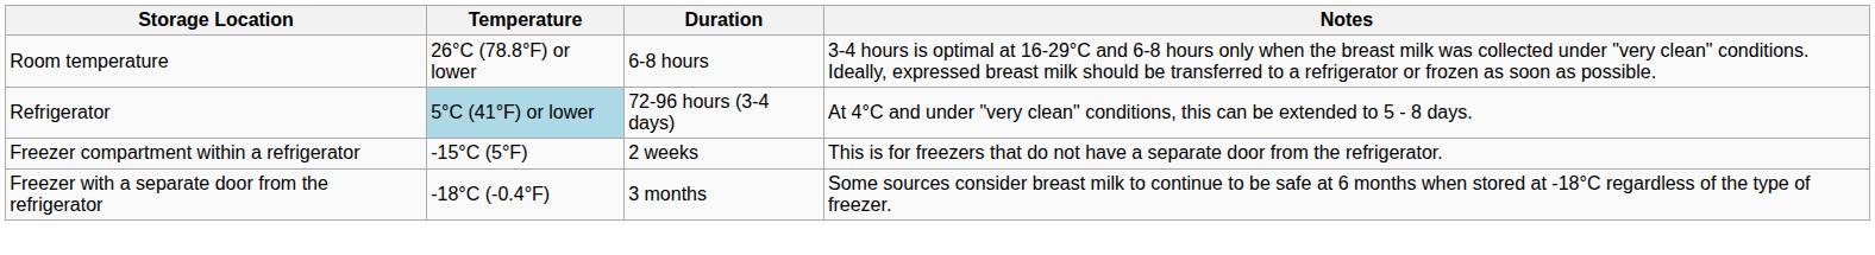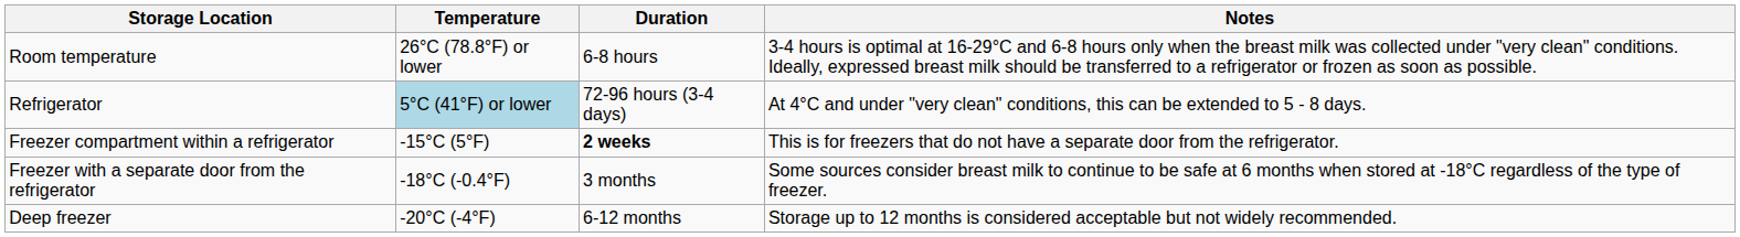Freezer compartment within a refrigerator | Duration: normal -> bold
+ row: Deep freezer | -20°C (-4°F) | 6-12 months | Storage up to 12 months is considered acceptable but not widely recommended.
